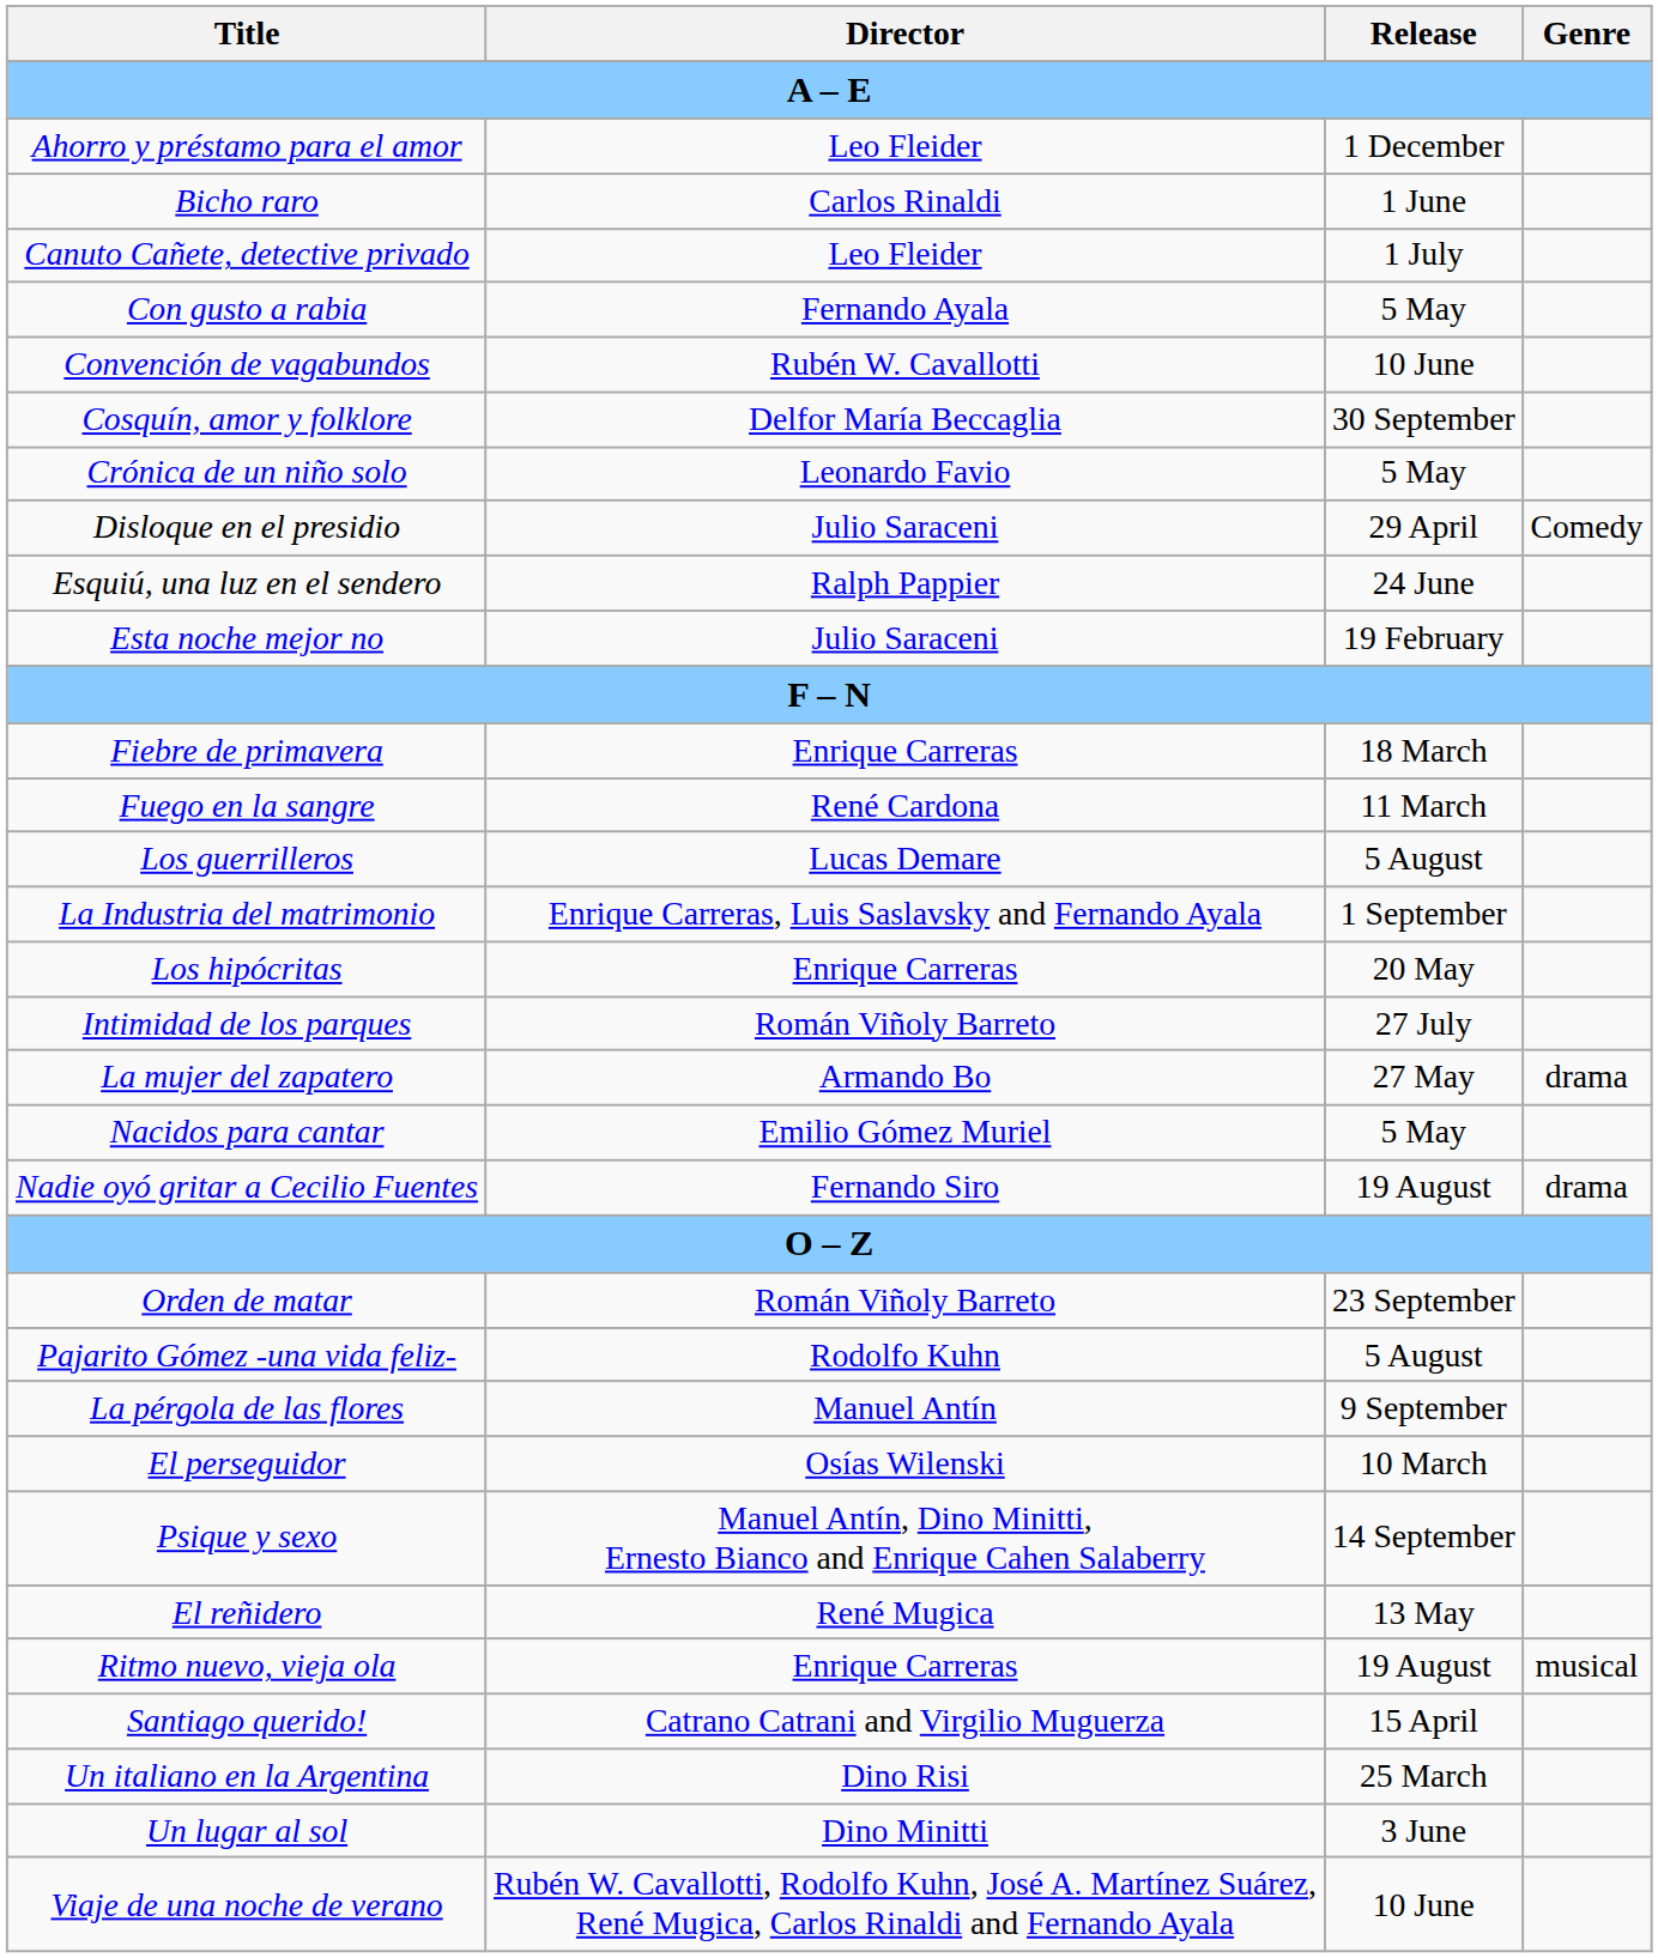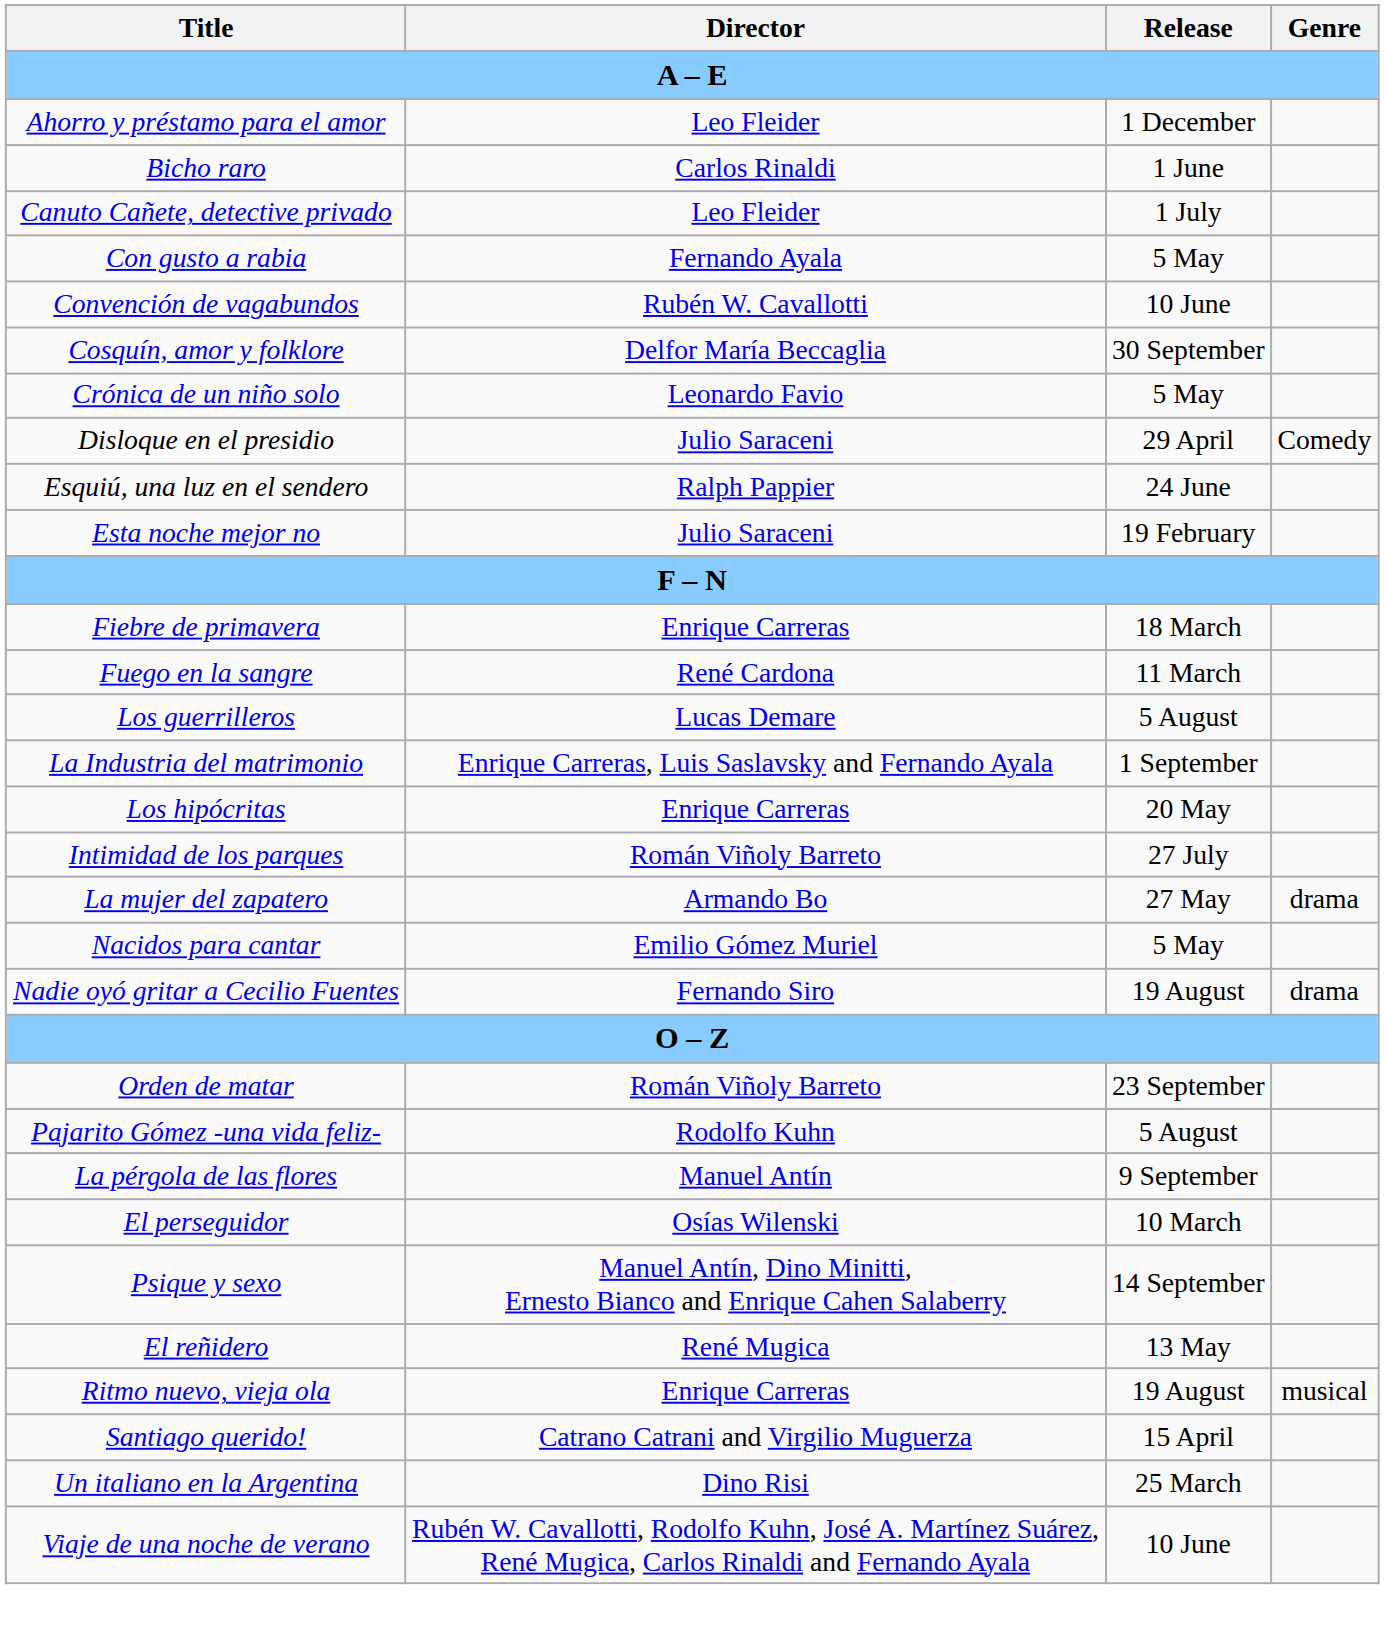- row: Un lugar al sol | Dino Minitti | 3 June
